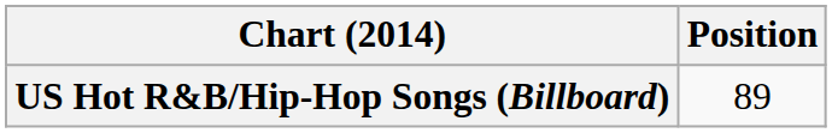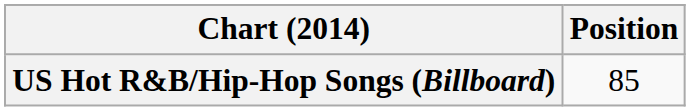US Hot R&B/Hip-Hop Songs (Billboard) | Position: 89 -> 85
